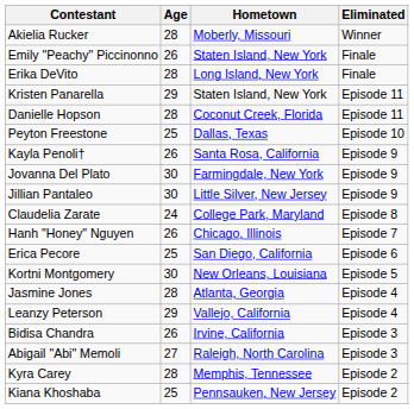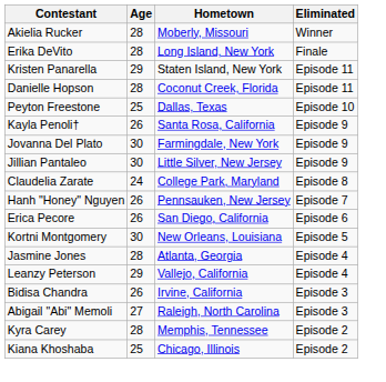- row: Emily "Peachy" Piccinonno | 26 | Staten Island, New York | Finale
Hanh "Honey" Nguyen | Hometown: Chicago, Illinois -> Pennsauken, New Jersey
Erica Pecore | Age: 25 -> 26
Kiana Khoshaba | Hometown: Pennsauken, New Jersey -> Chicago, Illinois
